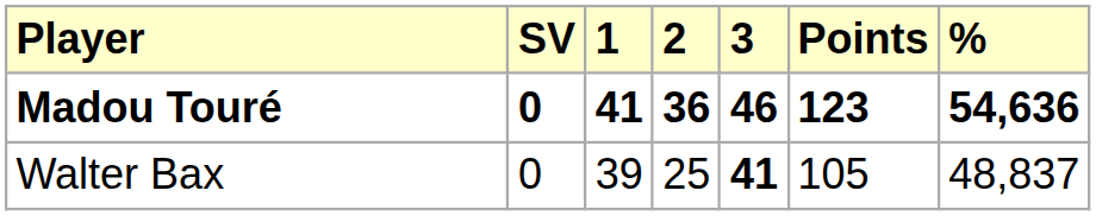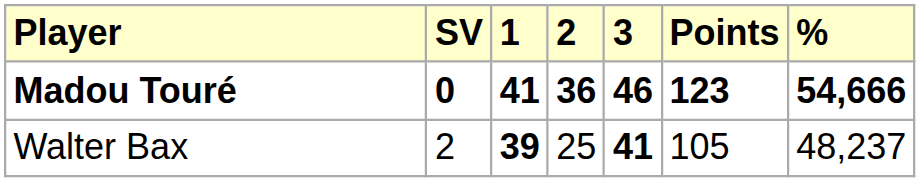Madou Touré | %: 54,636 -> 54,666
Walter Bax | SV: 0 -> 2
Walter Bax | 1: normal -> bold
Walter Bax | %: 48,837 -> 48,237
